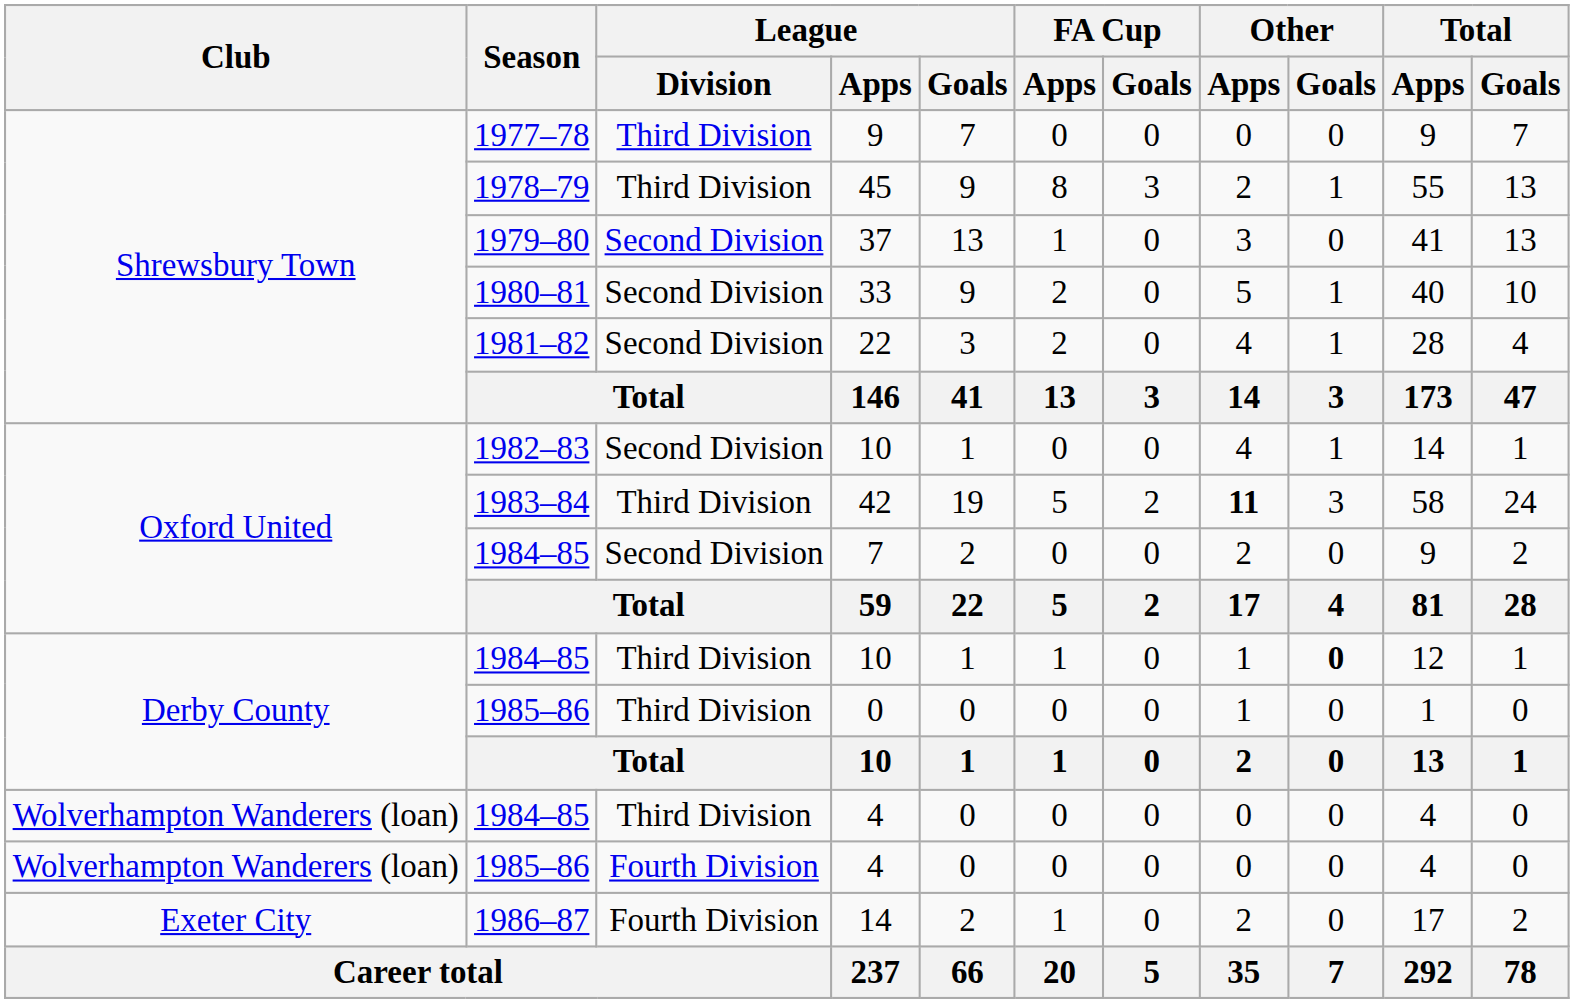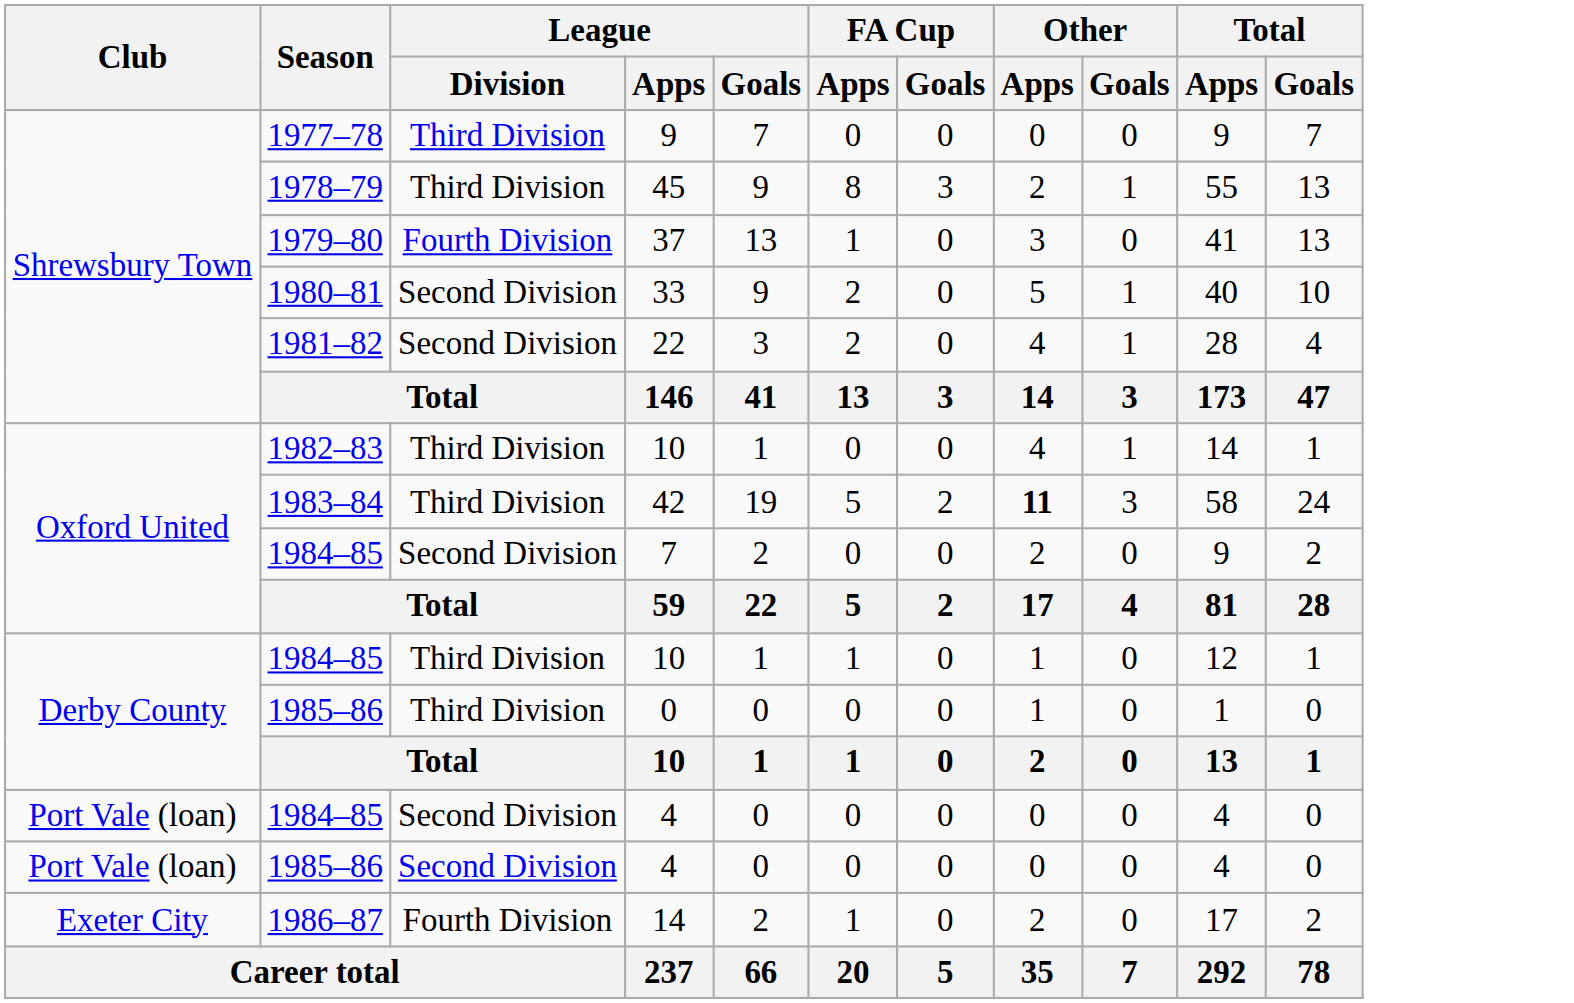37 | League / Division: Second Division -> Fourth Division
1982–83 / 10 | League / Division: Second Division -> Third Division
1984–85 / 10 | Other / Goals: bold -> normal
1984–85 / 4 | Club: Wolverhampton Wanderers (loan) -> Port Vale (loan)
1984–85 / 4 | League / Division: Third Division -> Second Division
1985–86 / 4 | Club: Wolverhampton Wanderers (loan) -> Port Vale (loan)
1985–86 / 4 | League / Division: Fourth Division -> Second Division
